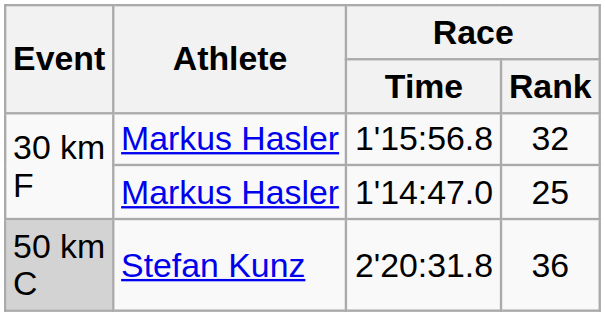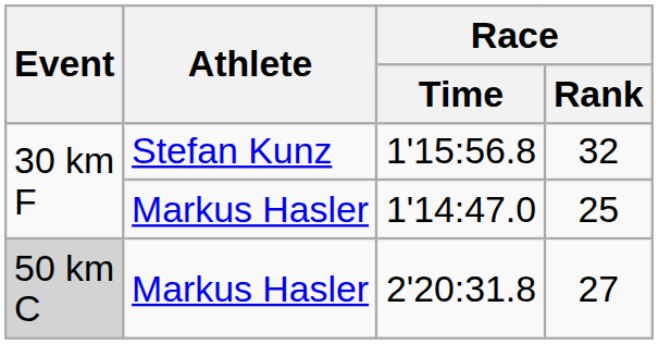1'15:56.8 | Athlete: Markus Hasler -> Stefan Kunz
2'20:31.8 | Athlete: Stefan Kunz -> Markus Hasler
2'20:31.8 | Race / Rank: 36 -> 27
